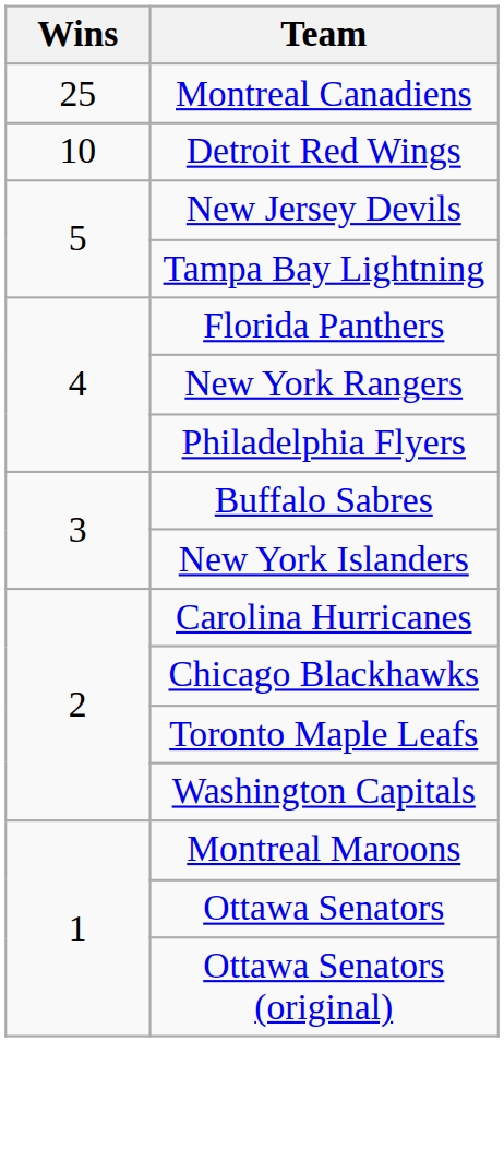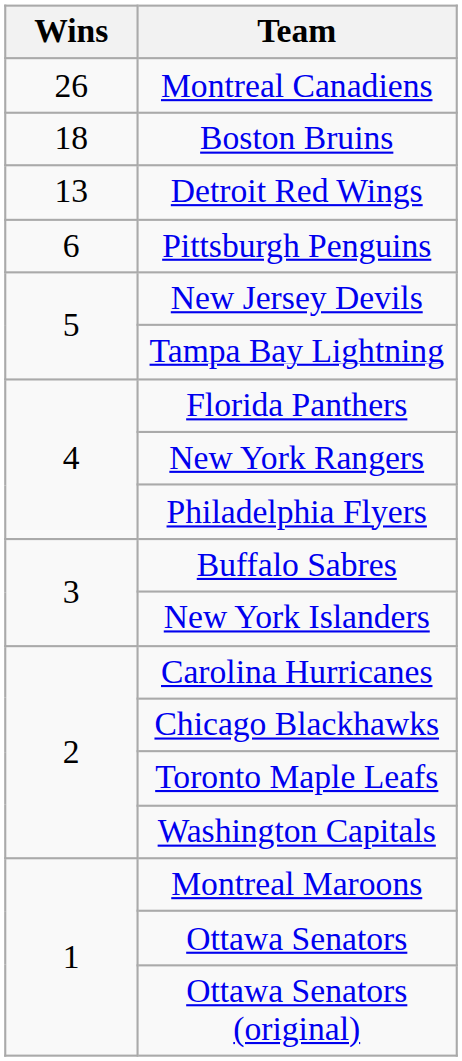Montreal Canadiens | Wins: 25 -> 26
+ row: 18 | Boston Bruins
Detroit Red Wings | Wins: 10 -> 13
+ row: 6 | Pittsburgh Penguins
